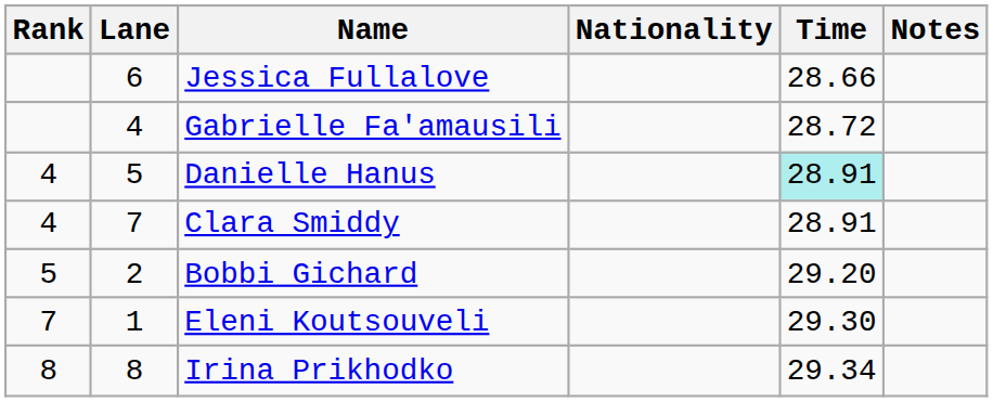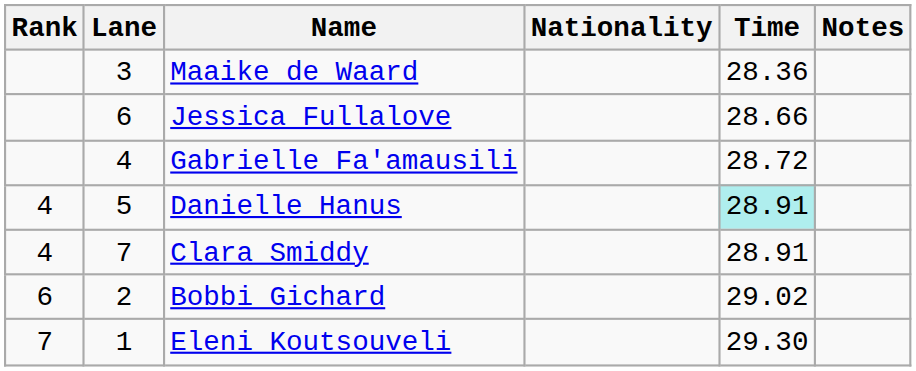+ row: 3 | Maaike de Waard | 28.36
Bobbi Gichard | Rank: 5 -> 6
Bobbi Gichard | Time: 29.20 -> 29.02
- row: 8 | 8 | Irina Prikhodko | 29.34
